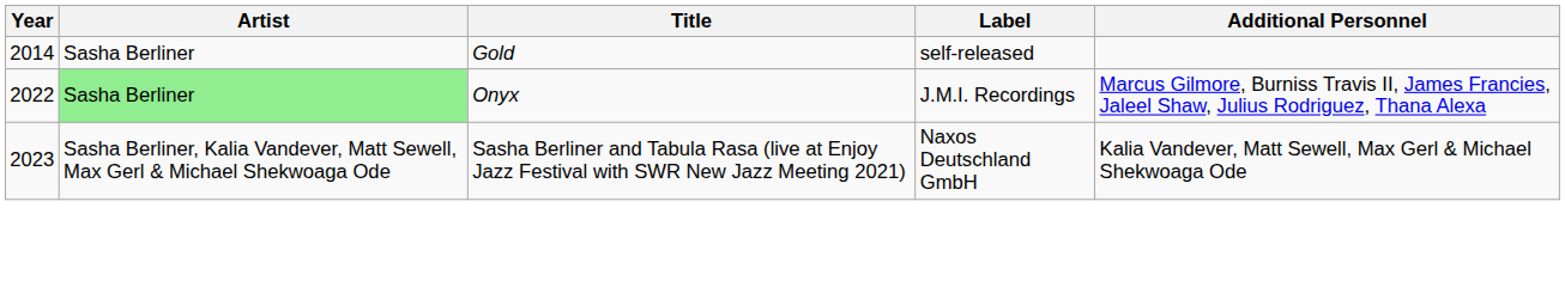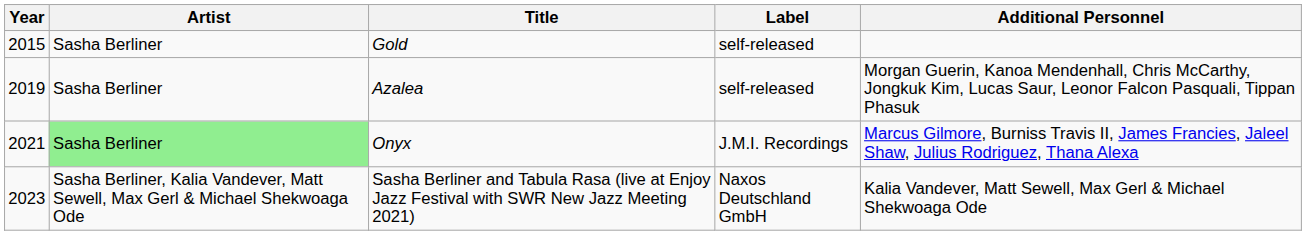Gold | Year: 2014 -> 2015
+ row: 2019 | Sasha Berliner | Azalea | self-released | Morgan Guerin, Kanoa Mendenhall, Chris McCarthy, Jongkuk Kim, Lucas Saur, Leonor Falcon Pasquali, Tippan Phasuk
Onyx | Year: 2022 -> 2021
